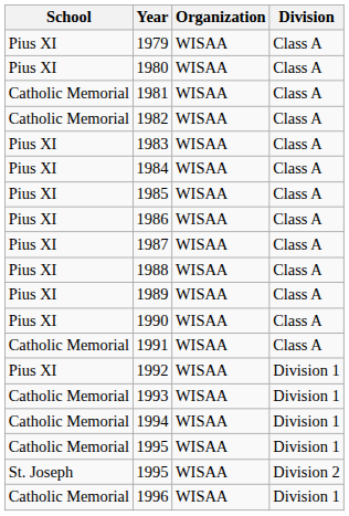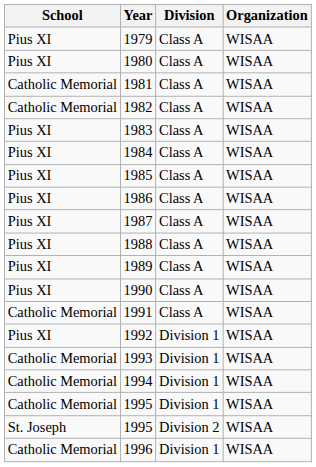columns swapped: Organization <-> Division
